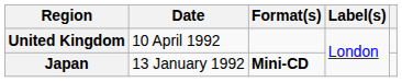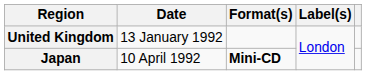United Kingdom | Date: 10 April 1992 -> 13 January 1992
Japan | Date: 13 January 1992 -> 10 April 1992
